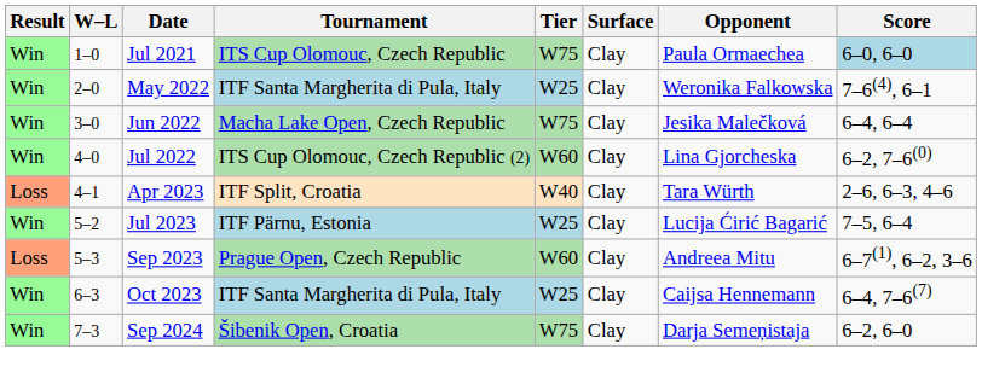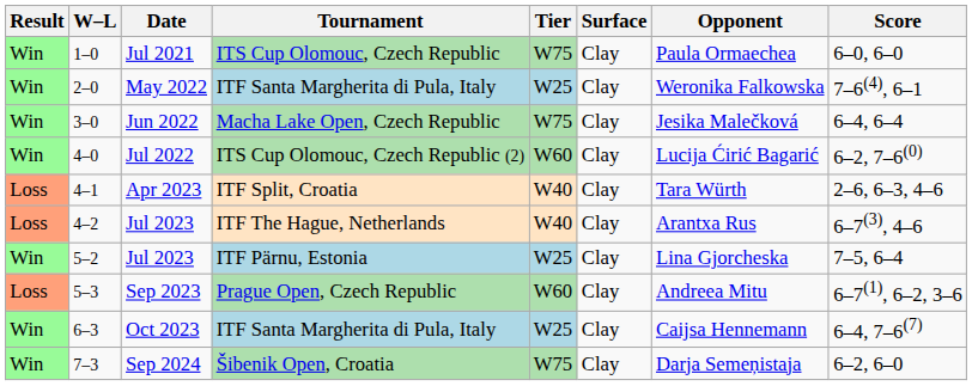Jul 2021 | Score: lightblue background -> no background
Jul 2022 | Opponent: Lina Gjorcheska -> Lucija Ćirić Bagarić
+ row: Loss | 4–2 | Jul 2023 | ITF The Hague, Netherlands | W40 | Clay | Arantxa Rus | 6–7(3), 4–6
Jul 2023 / ITF Pärnu, Estonia | Opponent: Lucija Ćirić Bagarić -> Lina Gjorcheska
